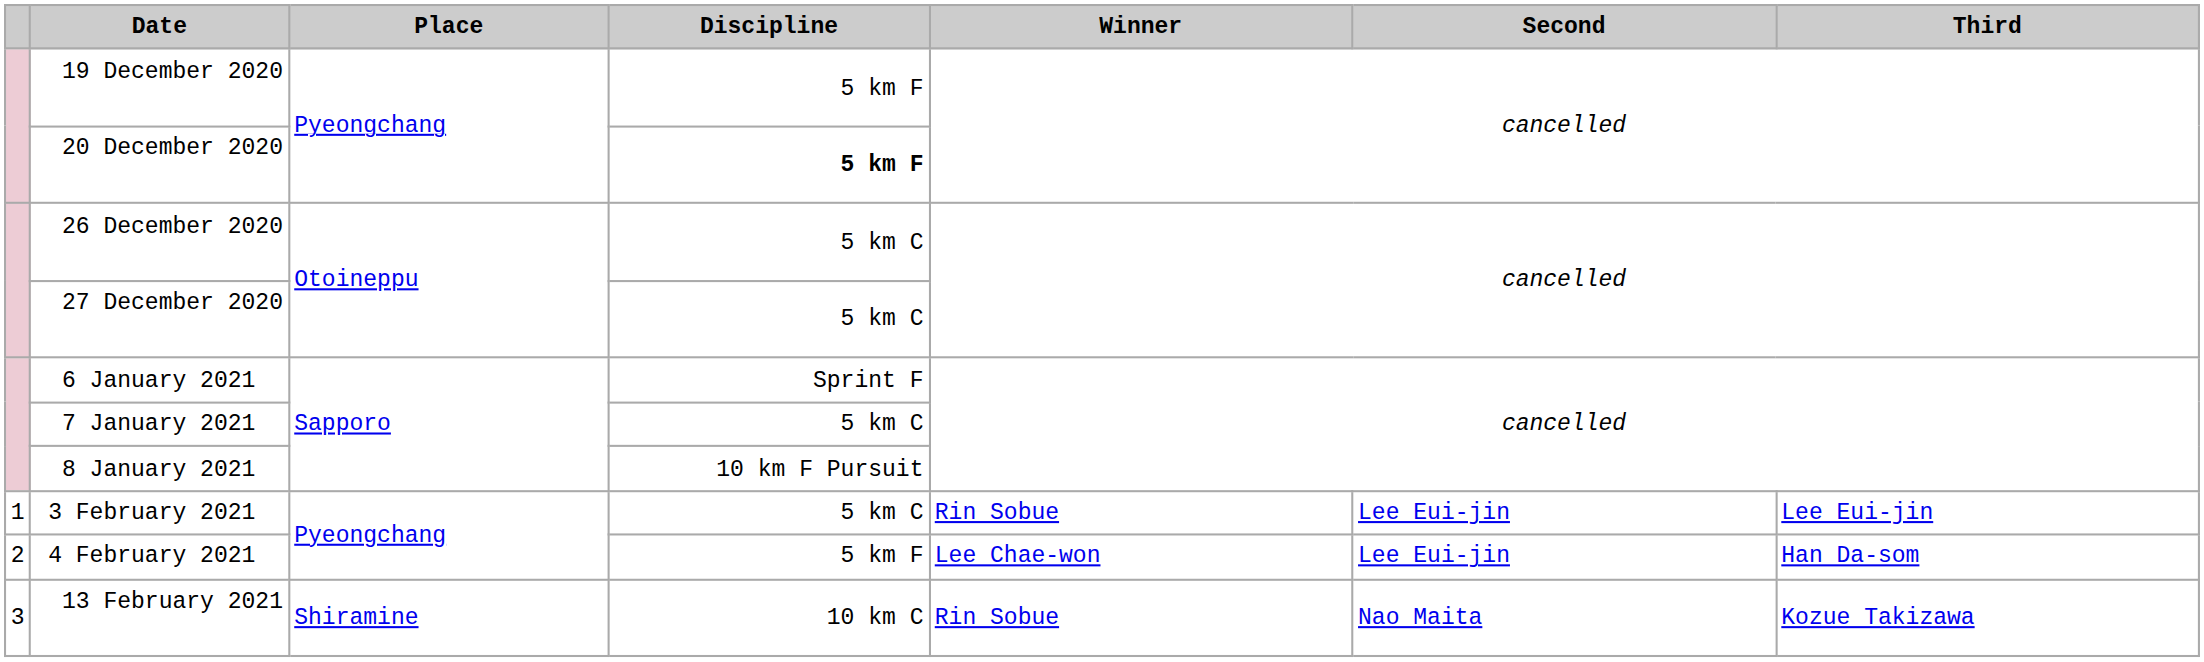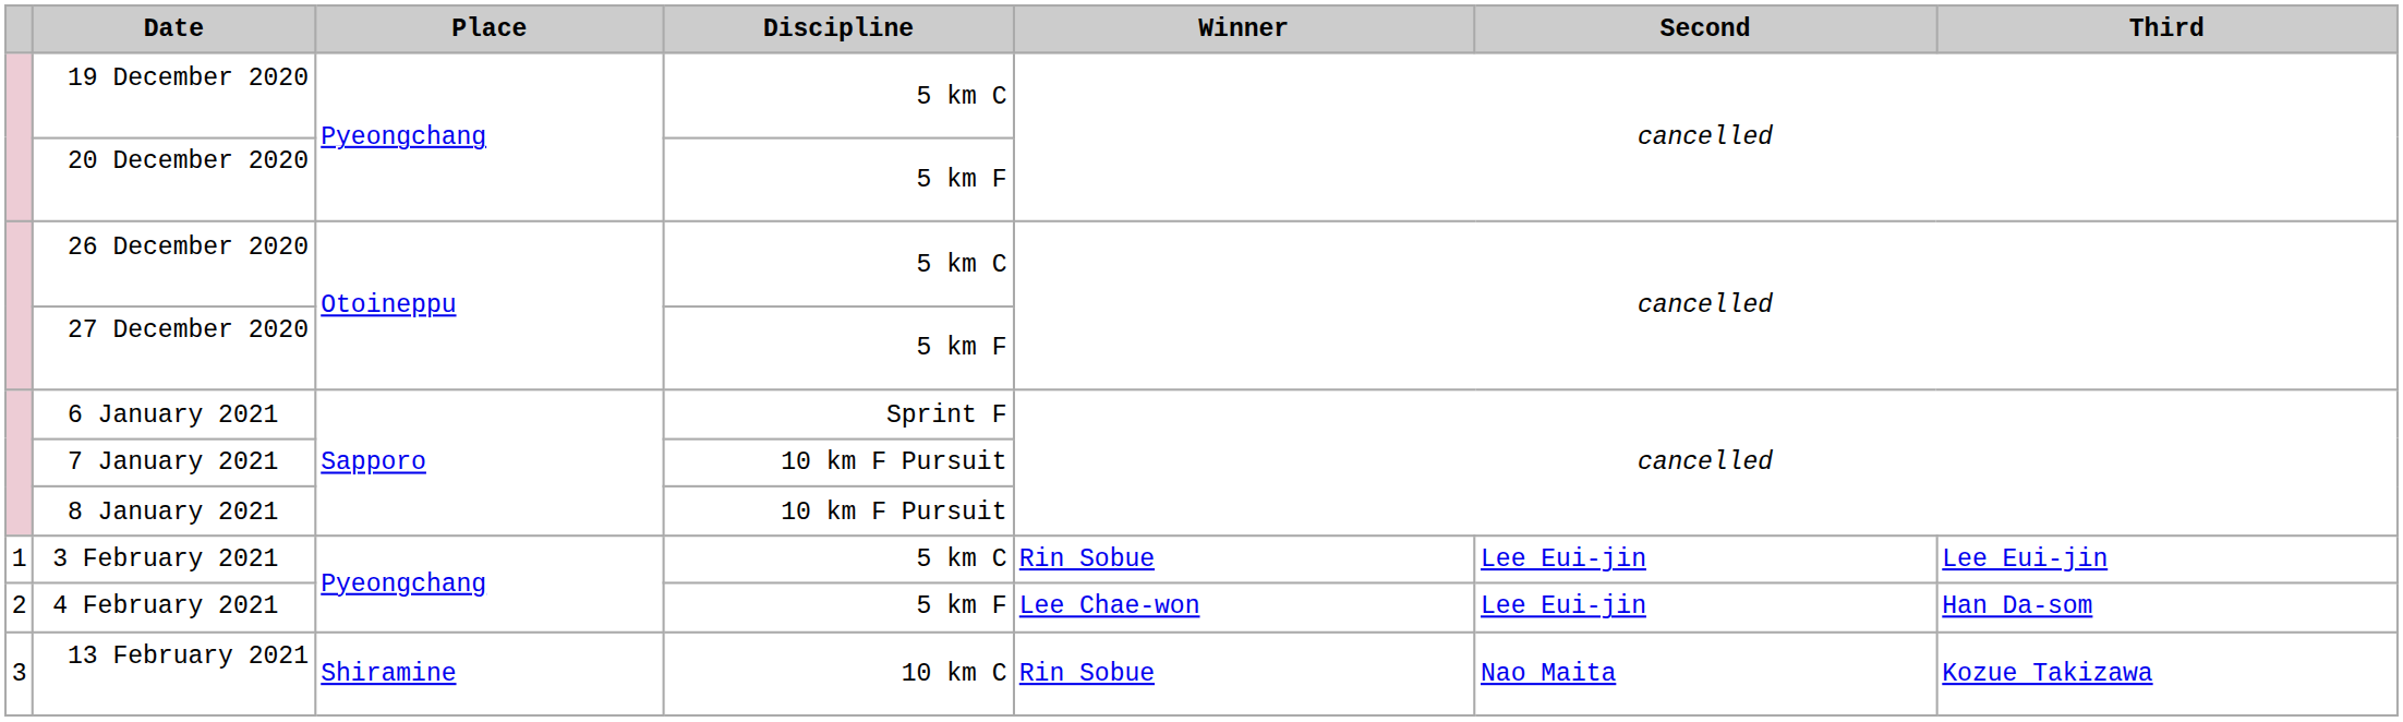19 December 2020 | Discipline: 5 km F -> 5 km C
20 December 2020 | Discipline: bold -> normal
27 December 2020 | Discipline: 5 km C -> 5 km F
7 January 2021 | Discipline: 5 km C -> 10 km F Pursuit
